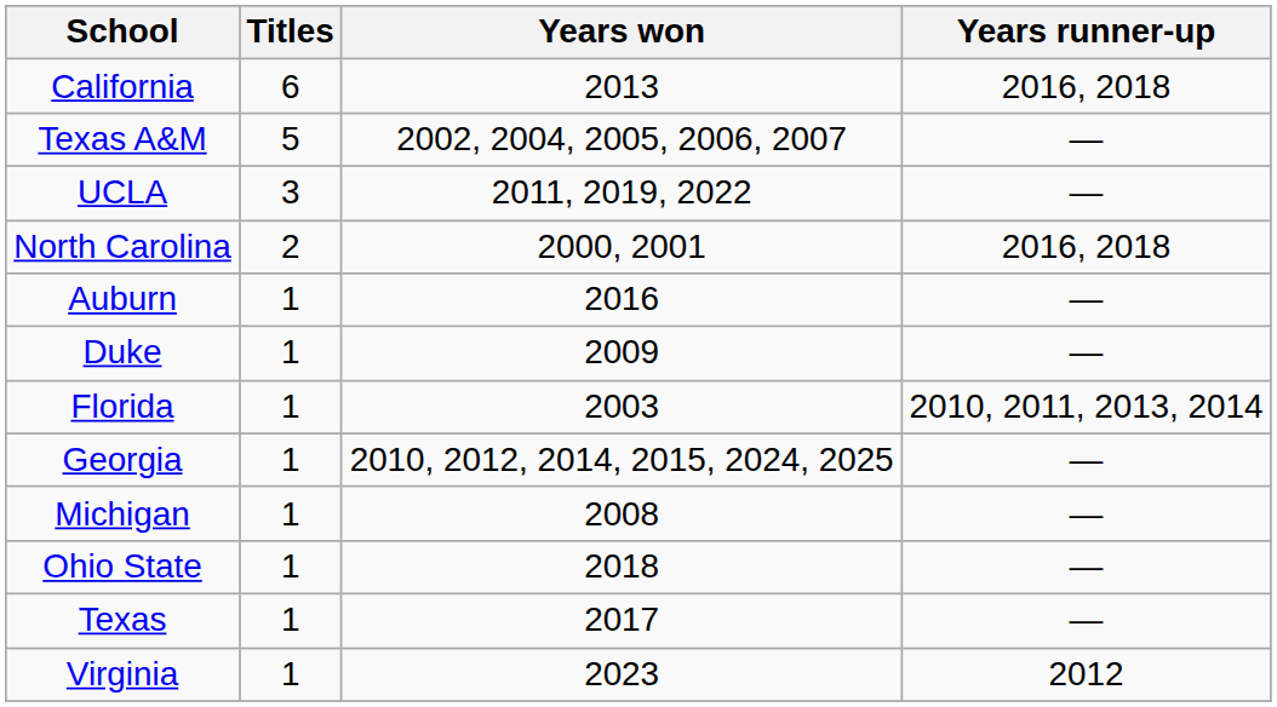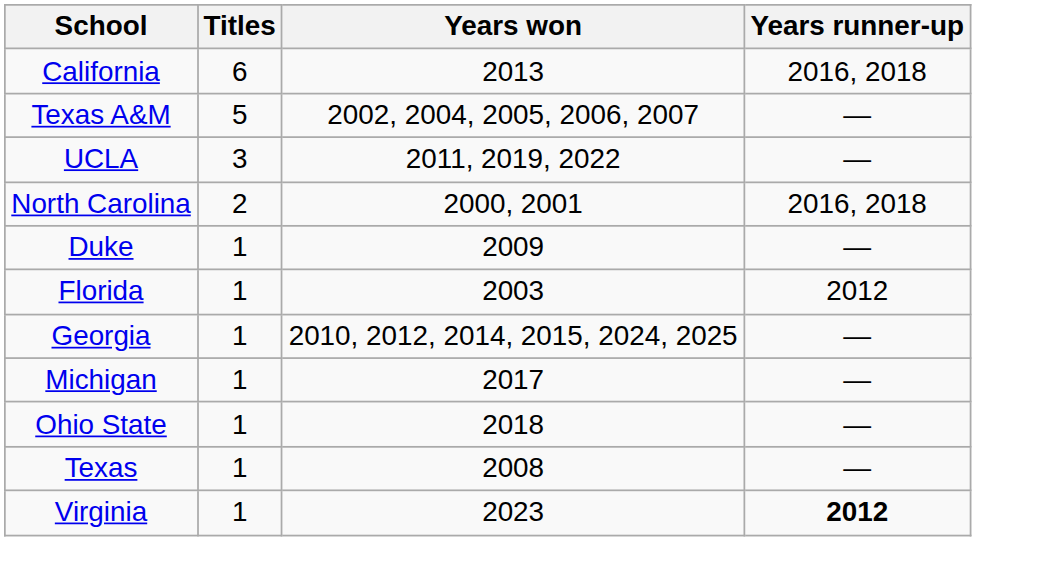- row: Auburn | 1 | 2016 | —
Florida | Years runner-up: 2010, 2011, 2013, 2014 -> 2012
Michigan | Years won: 2008 -> 2017
Texas | Years won: 2017 -> 2008
Virginia | Years runner-up: normal -> bold
